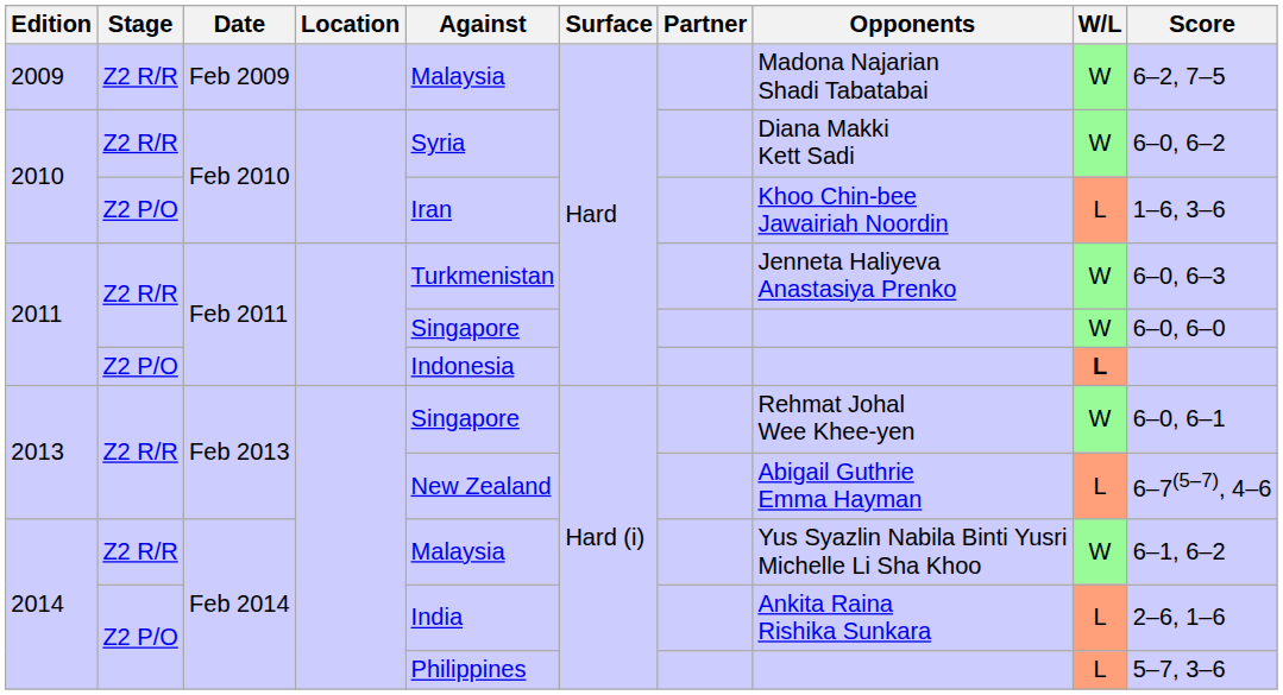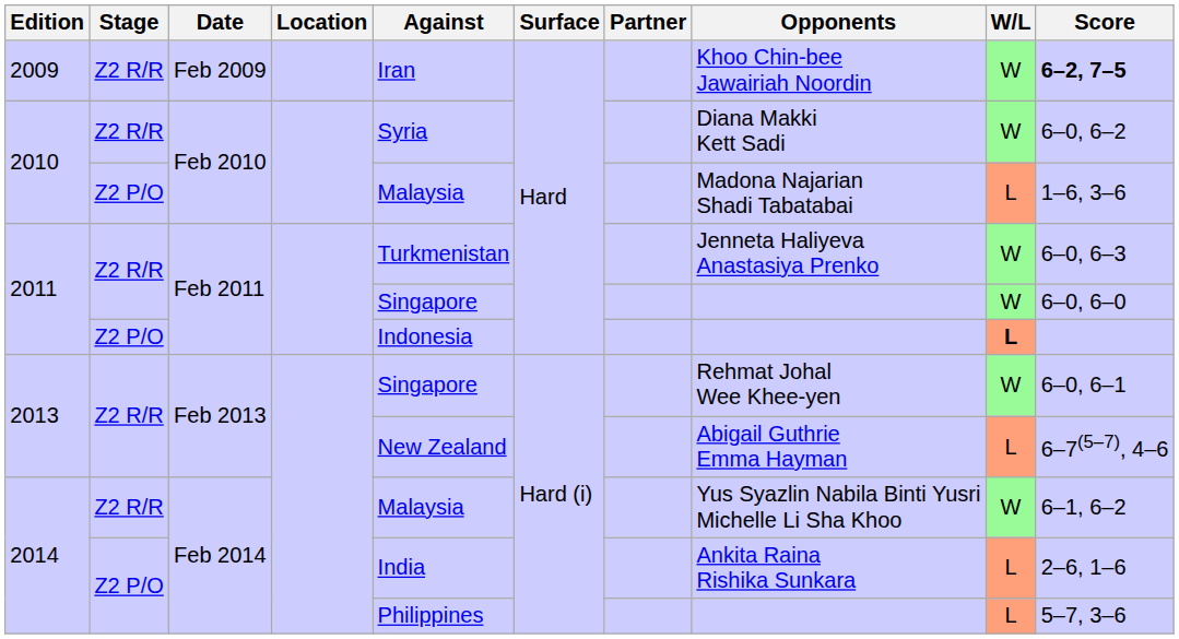2009 | Against: Malaysia -> Iran
2009 | Opponents: Madona Najarian Shadi Tabatabai -> Khoo Chin-bee Jawairiah Noordin
2009 | Score: normal -> bold
2010 / Z2 P/O | Against: Iran -> Malaysia
2010 / Z2 P/O | Opponents: Khoo Chin-bee Jawairiah Noordin -> Madona Najarian Shadi Tabatabai
